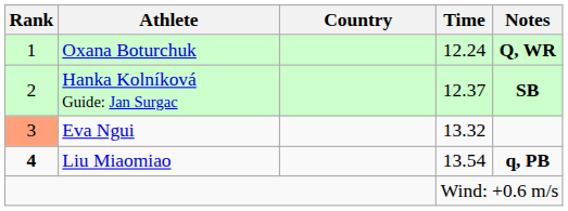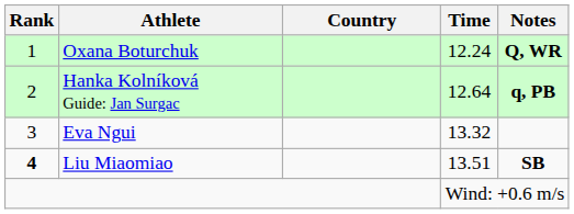Hanka Kolníková Guide: Jan Surgac | Time: 12.37 -> 12.64
Hanka Kolníková Guide: Jan Surgac | Notes: SB -> q, PB
Eva Ngui | Rank: lightsalmon background -> no background
Liu Miaomiao | Time: 13.54 -> 13.51
Liu Miaomiao | Notes: q, PB -> SB
